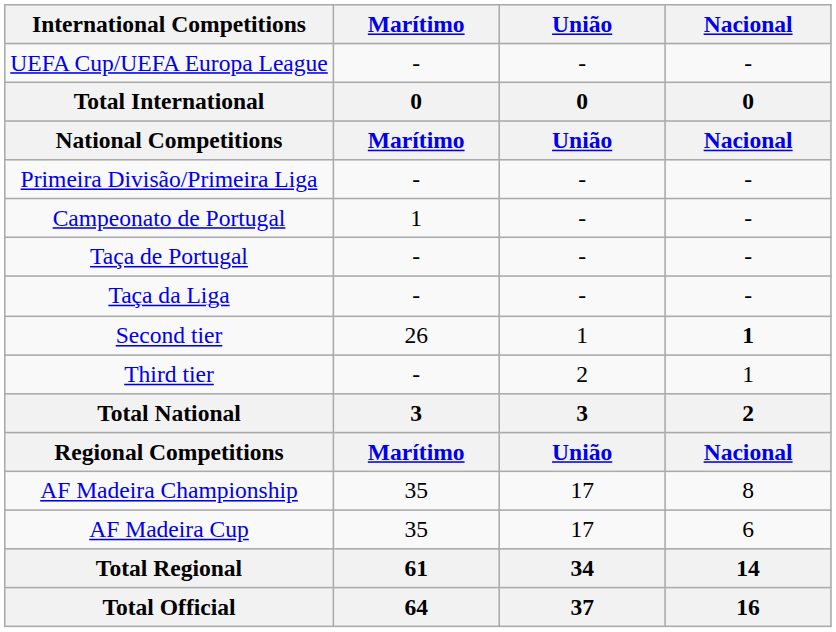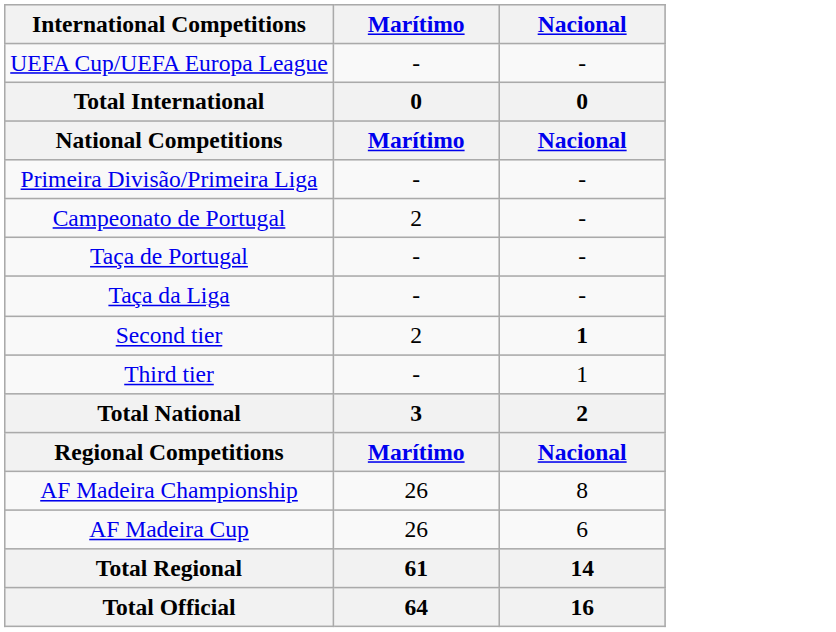- column: União | - | 0 | União | - | - | - | - | 1 | 2 | 3 | União | 17 | 17 | 34 | 37
Campeonato de Portugal | Marítimo: 1 -> 2
Second tier | Marítimo: 26 -> 2
AF Madeira Championship | Marítimo: 35 -> 26
AF Madeira Cup | Marítimo: 35 -> 26
